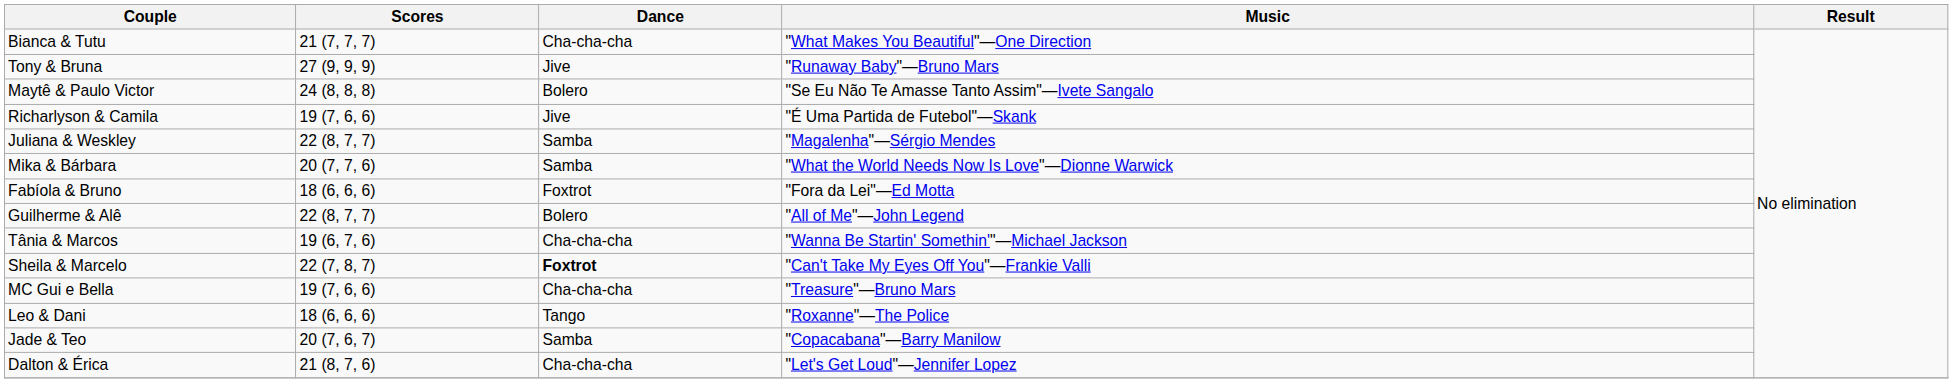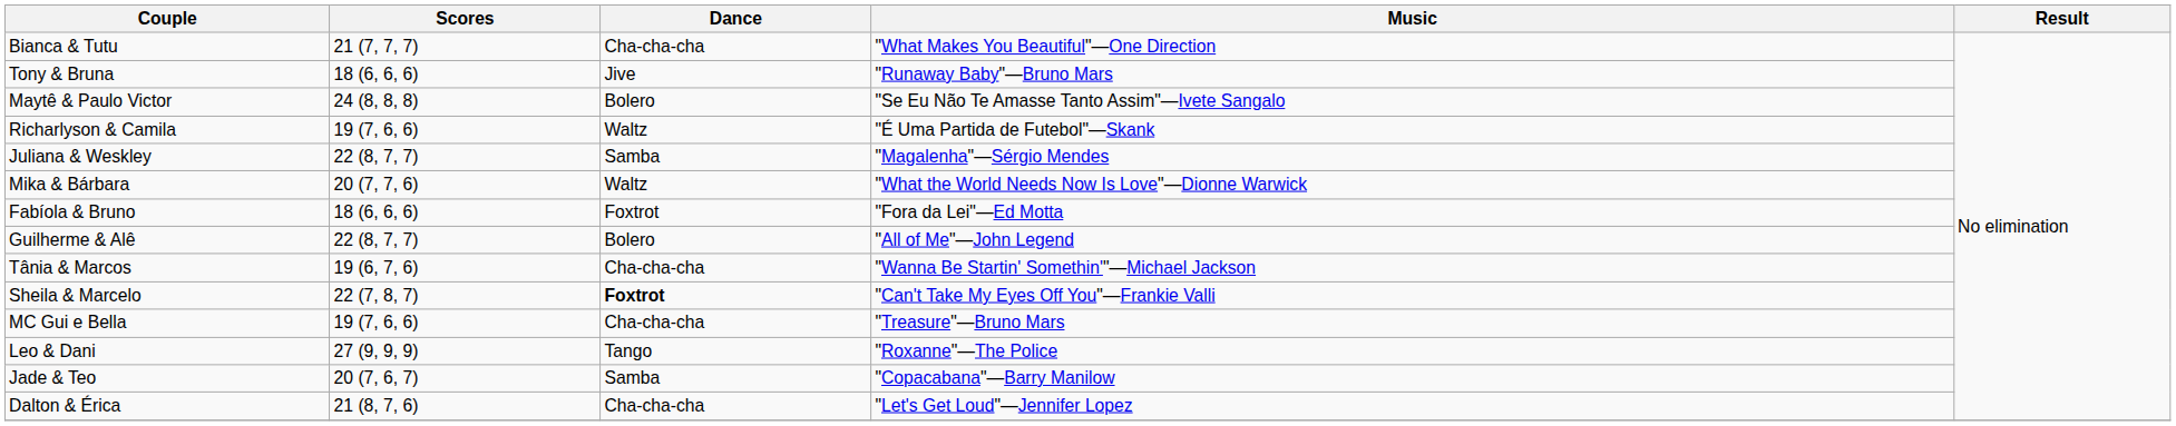Tony & Bruna | Scores: 27 (9, 9, 9) -> 18 (6, 6, 6)
Richarlyson & Camila | Dance: Jive -> Waltz
Mika & Bárbara | Dance: Samba -> Waltz
Leo & Dani | Scores: 18 (6, 6, 6) -> 27 (9, 9, 9)
